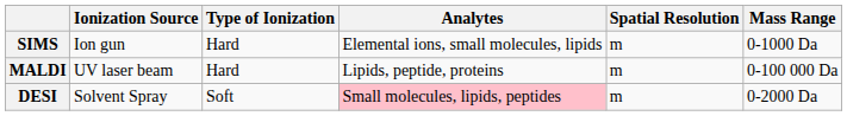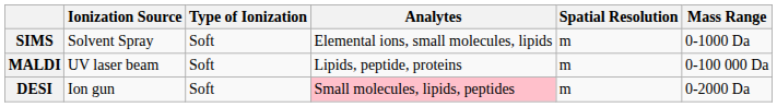SIMS | Ionization Source: Ion gun -> Solvent Spray
SIMS | Type of Ionization: Hard -> Soft
MALDI | Type of Ionization: Hard -> Soft
DESI | Ionization Source: Solvent Spray -> Ion gun
